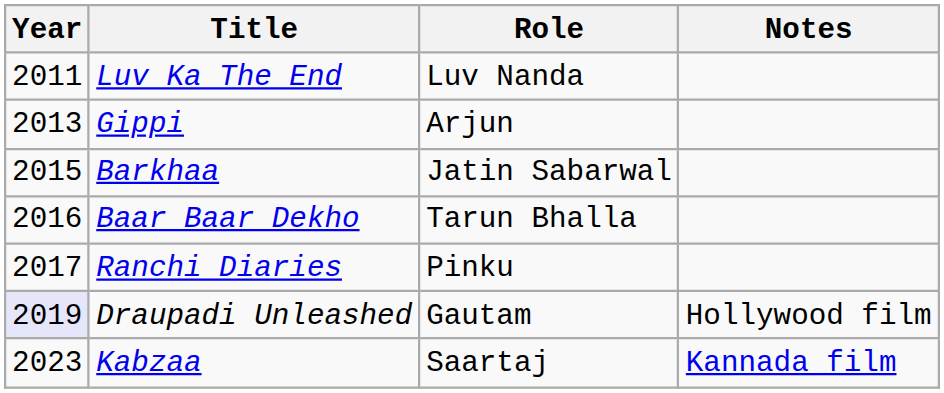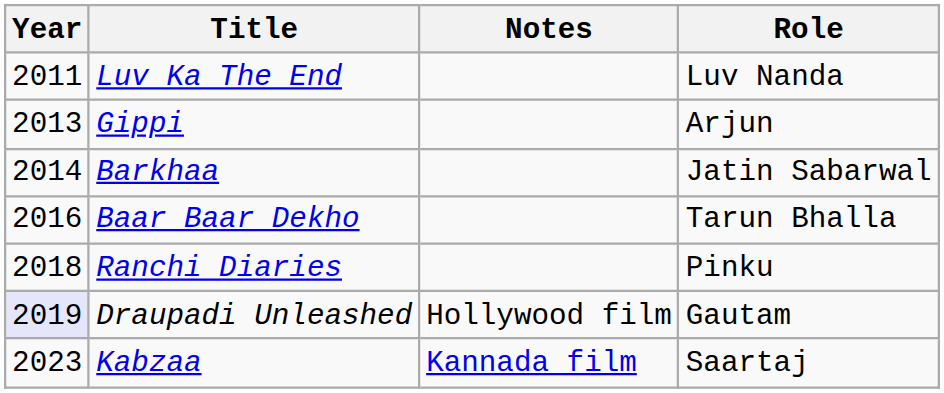columns swapped: Role <-> Notes
Barkhaa | Year: 2015 -> 2014
Ranchi Diaries | Year: 2017 -> 2018
